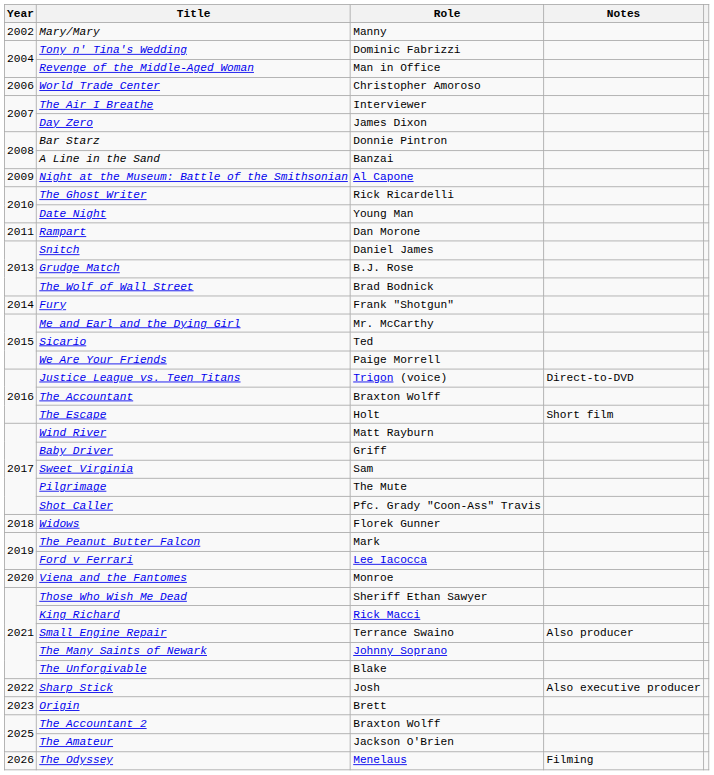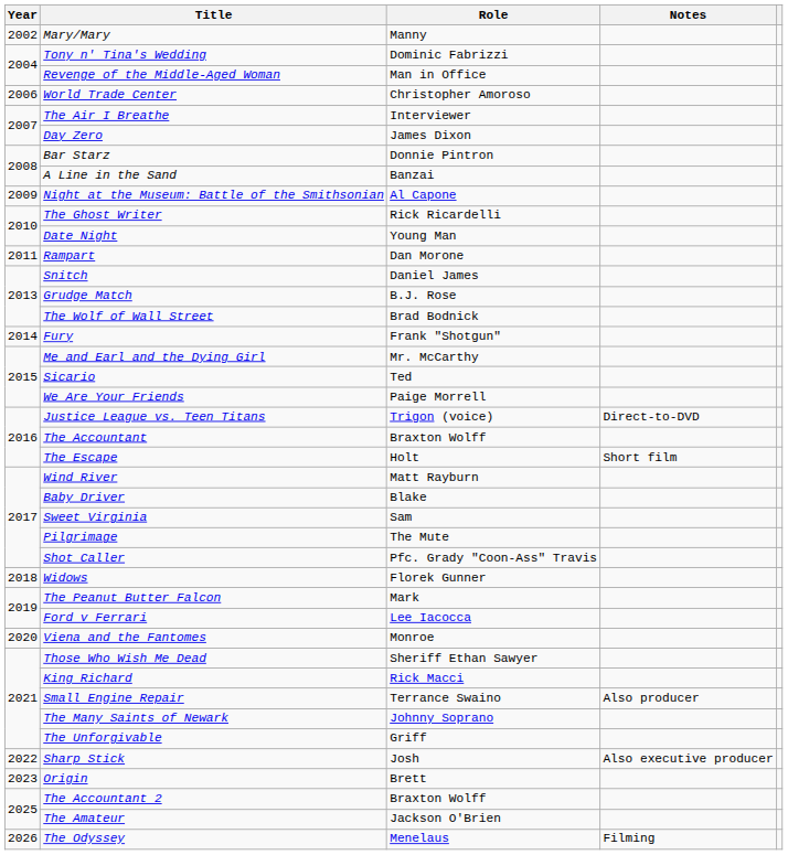Baby Driver | Role: Griff -> Blake
The Unforgivable | Role: Blake -> Griff
